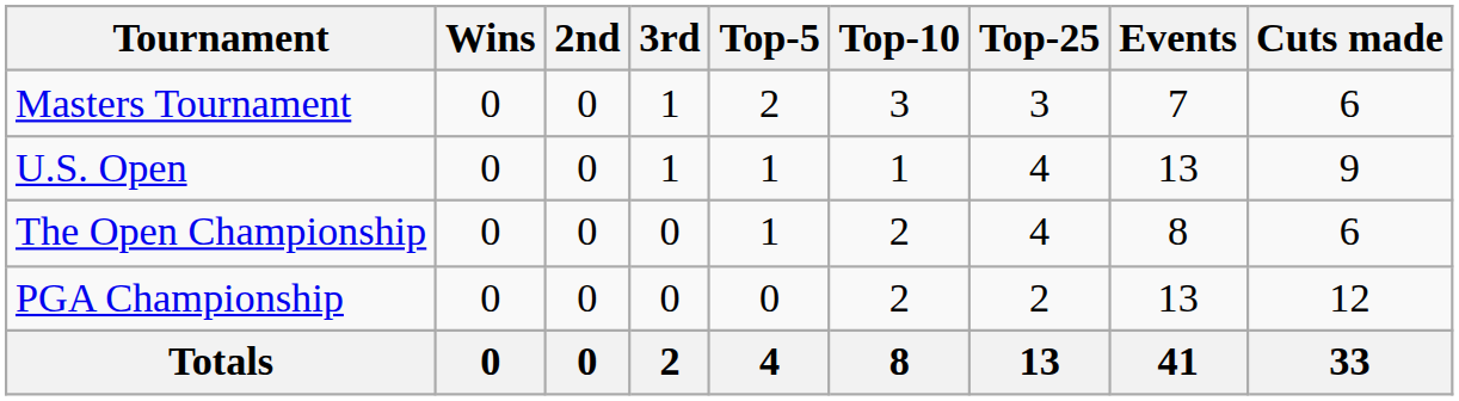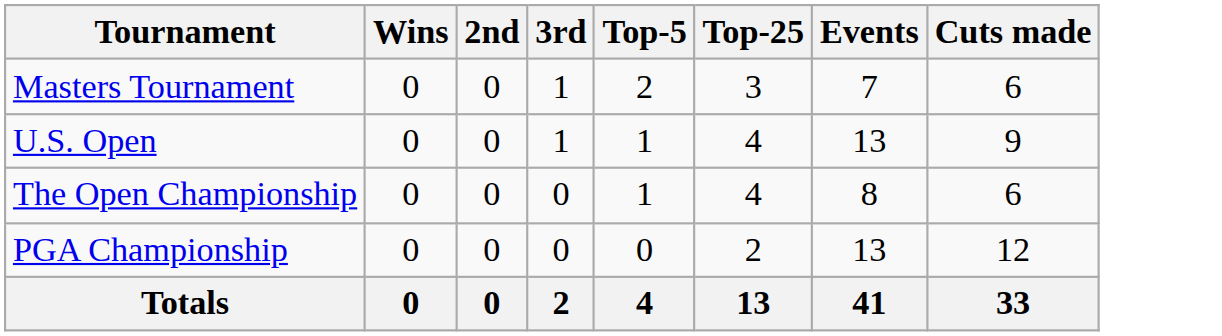- column: Top-10 | 3 | 1 | 2 | 2 | 8
